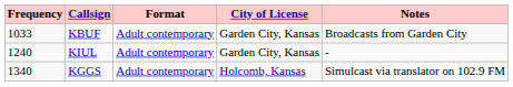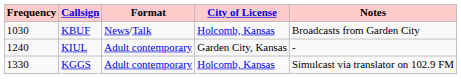KBUF | Frequency: 1033 -> 1030
KBUF | Format: Adult contemporary -> News/Talk
KBUF | City of License: Garden City, Kansas -> Holcomb, Kansas
KGGS | Frequency: 1340 -> 1330
